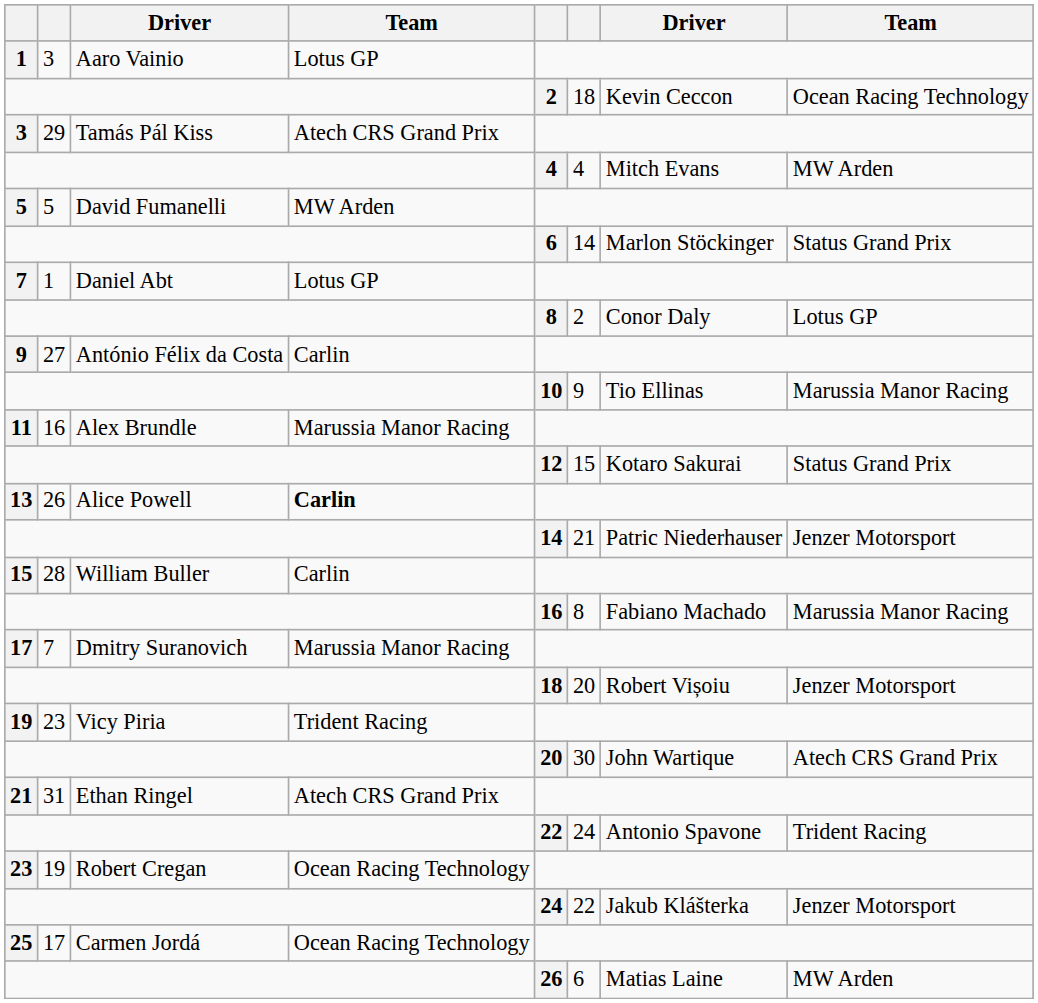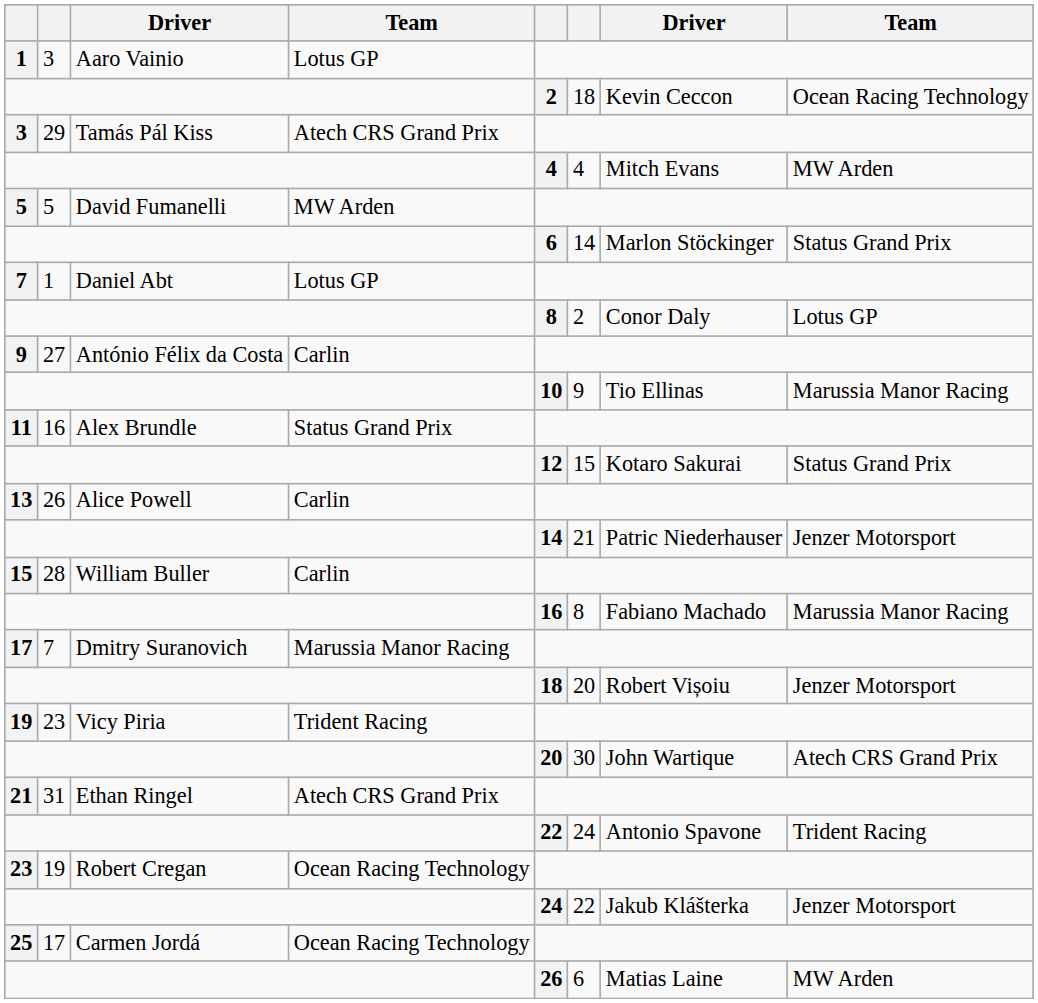11 | column 4: Marussia Manor Racing -> Status Grand Prix
13 | column 4: bold -> normal
